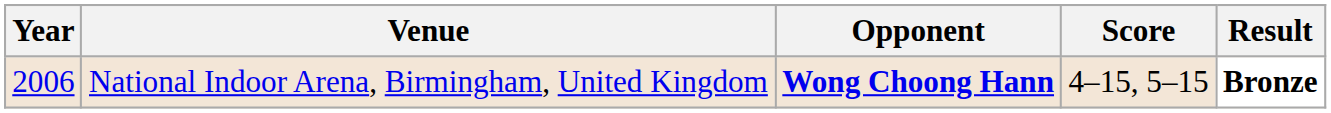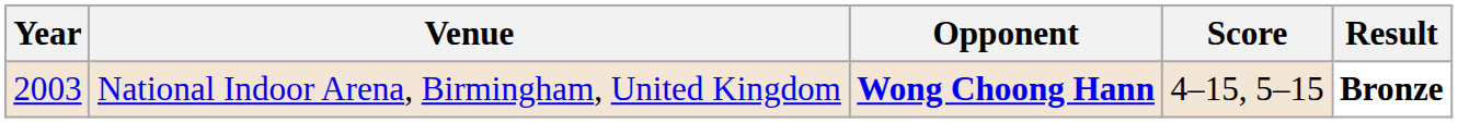National Indoor Arena, Birmingham, United Kingdom | Year: 2006 -> 2003
